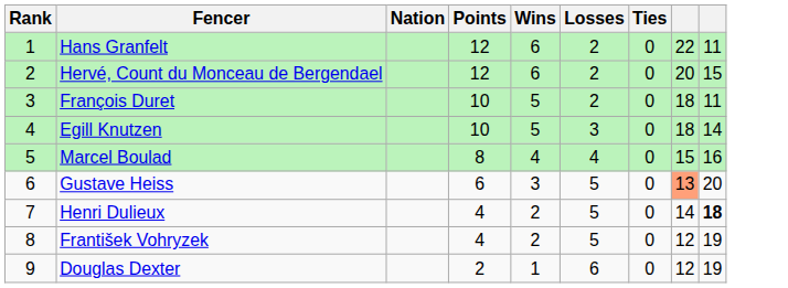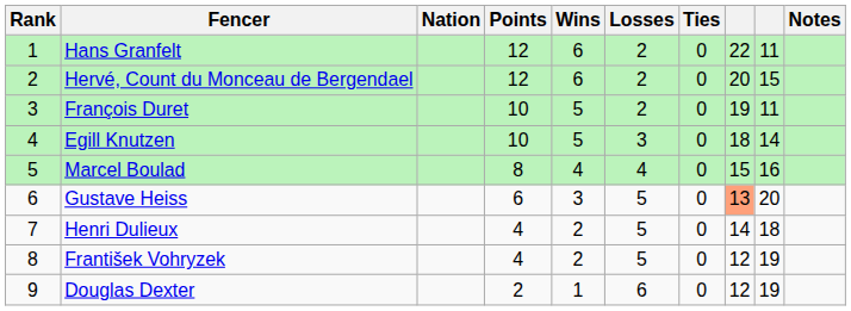+ column: Notes
François Duret | column 8: 18 -> 19
Henri Dulieux | column 9: bold -> normal
